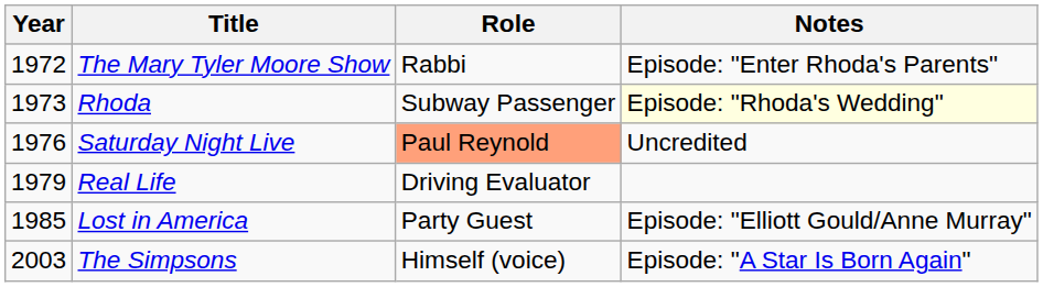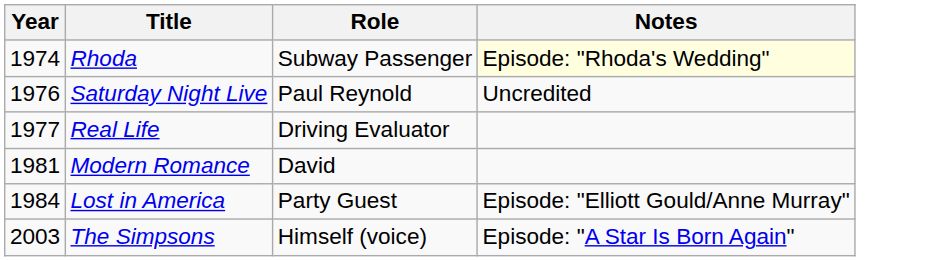- row: 1972 | The Mary Tyler Moore Show | Rabbi | Episode: "Enter Rhoda's Parents"
Rhoda | Year: 1973 -> 1974
Saturday Night Live | Role: lightsalmon background -> no background
Real Life | Year: 1979 -> 1977
+ row: 1981 | Modern Romance | David
Lost in America | Year: 1985 -> 1984
